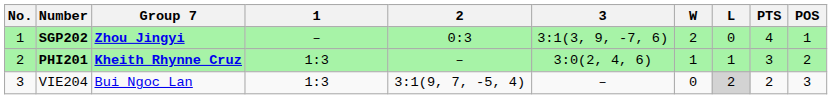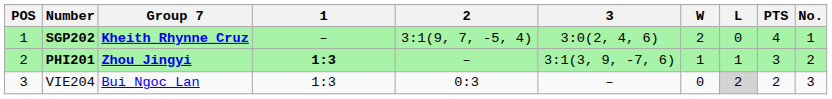columns swapped: No. <-> POS
SGP202 | Group 7: Zhou Jingyi -> Kheith Rhynne Cruz
SGP202 | 2: 0:3 -> 3:1(9, 7, -5, 4)
SGP202 | 3: 3:1(3, 9, -7, 6) -> 3:0(2, 4, 6)
PHI201 | Group 7: Kheith Rhynne Cruz -> Zhou Jingyi
PHI201 | 1: normal -> bold
PHI201 | 3: 3:0(2, 4, 6) -> 3:1(3, 9, -7, 6)
VIE204 | 2: 3:1(9, 7, -5, 4) -> 0:3
